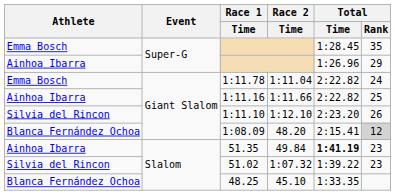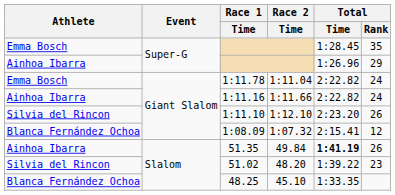1:11.16 | Total / Rank: 25 -> 24
1:08.09 | Race 2 / Time: 48.20 -> 1:07.32
1:08.09 | Total / Rank: lightgrey background -> no background
51.35 | Total / Rank: 23 -> 26
51.02 | Race 2 / Time: 1:07.32 -> 48.20
